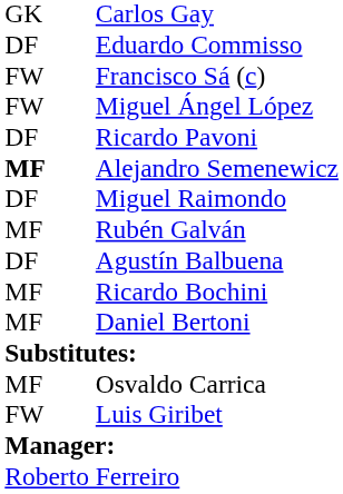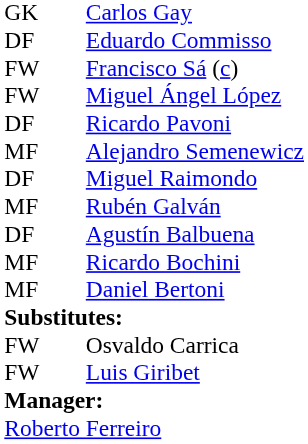Alejandro Semenewicz | column 1: bold -> normal
Osvaldo Carrica | column 1: MF -> FW
